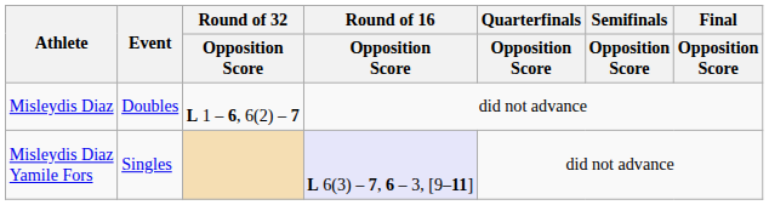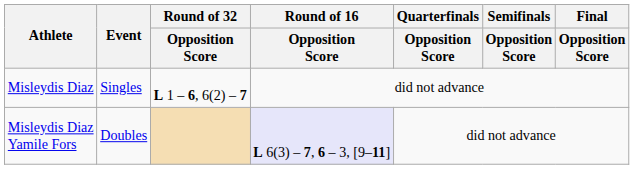Misleydis Diaz | Event: Doubles -> Singles
Misleydis Diaz Yamile Fors | Event: Singles -> Doubles
